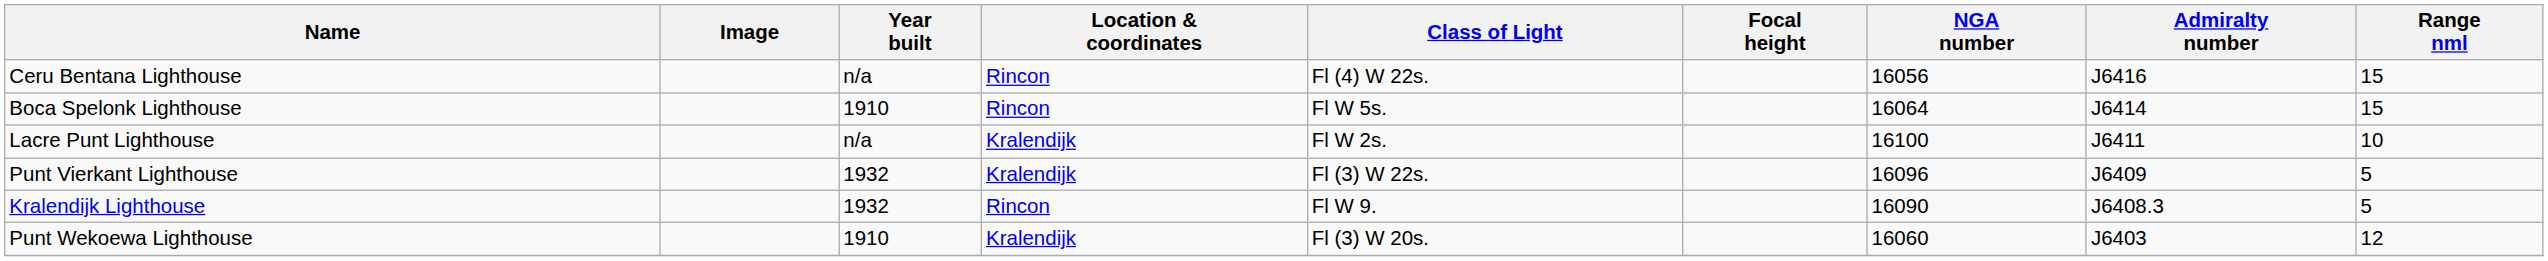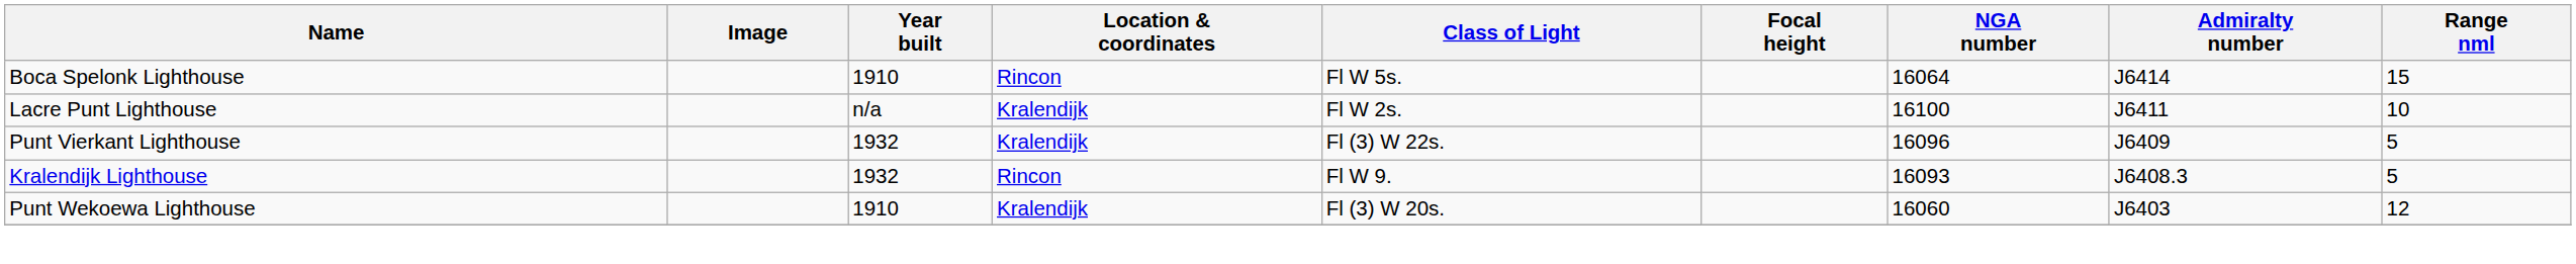- row: Ceru Bentana Lighthouse | n/a | Rincon | Fl (4) W 22s. | 16056 | J6416 | 15
Kralendijk Lighthouse | NGA number: 16090 -> 16093
